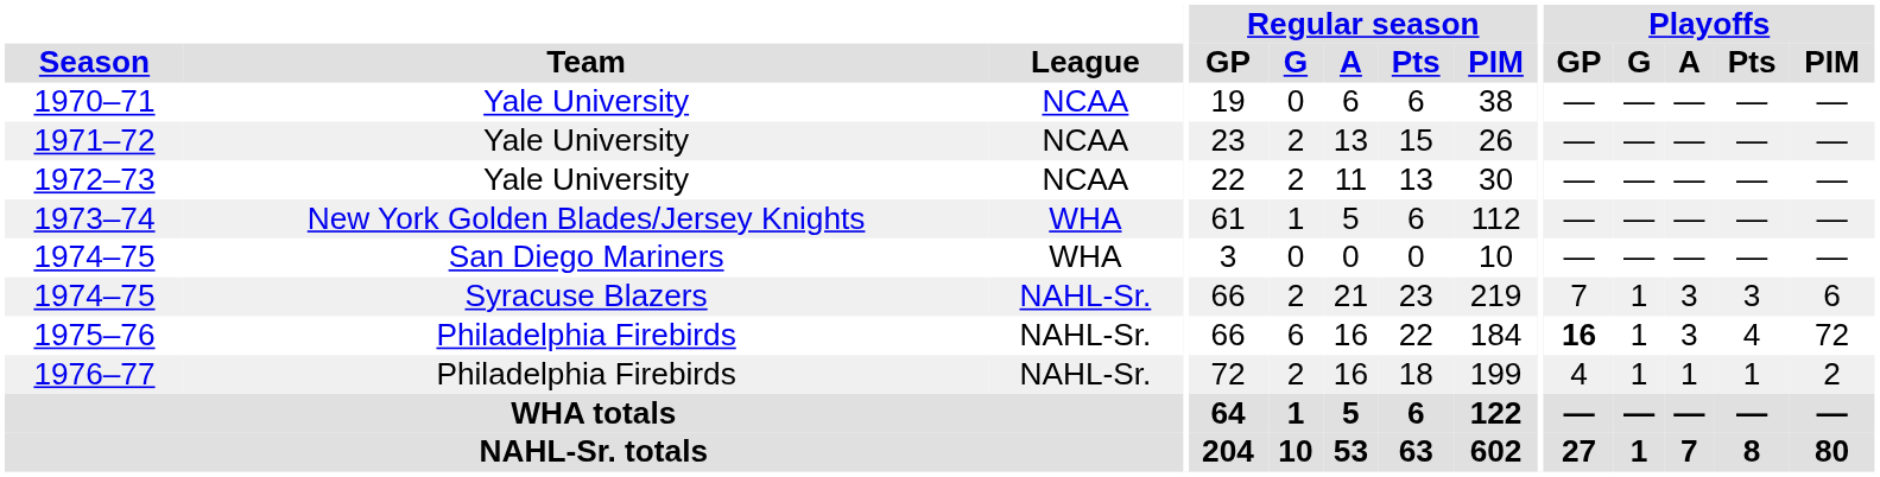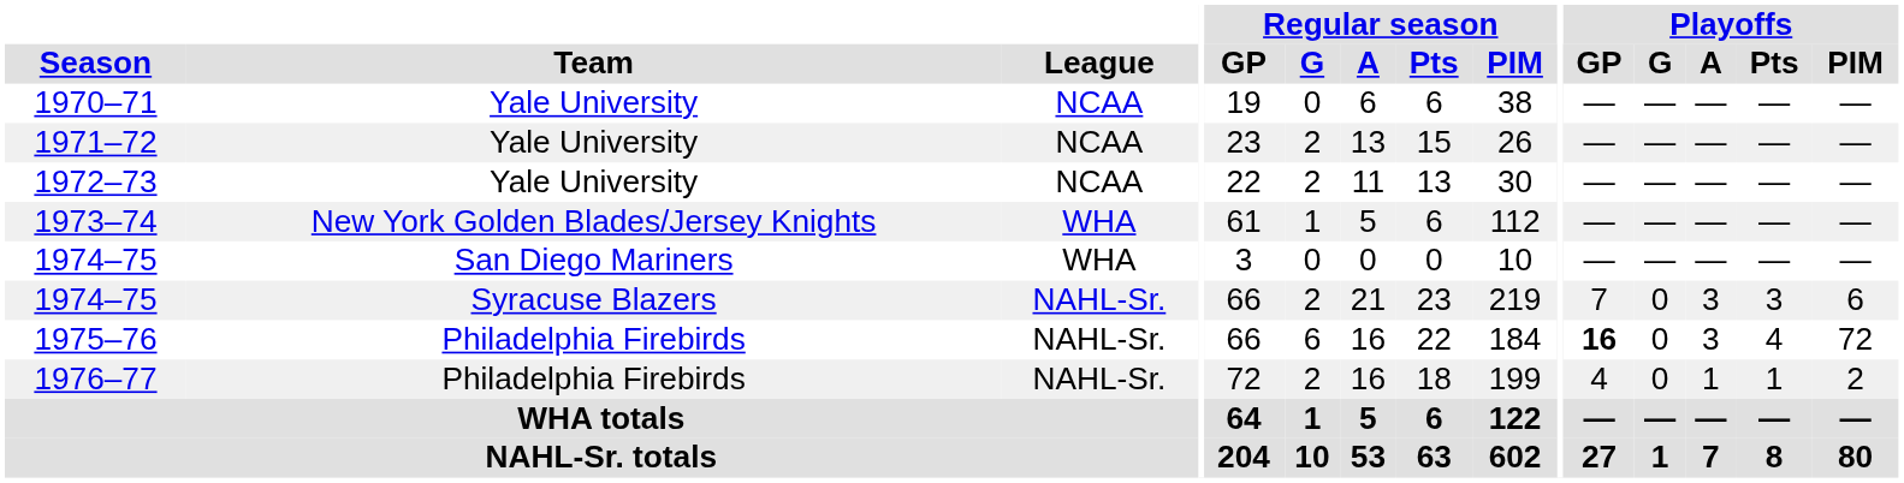1974–75 / Syracuse Blazers | Playoffs / G: 1 -> 0
1975–76 | Playoffs / G: 1 -> 0
1976–77 | Playoffs / G: 1 -> 0
